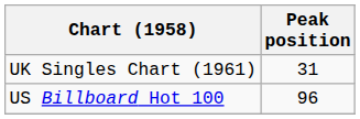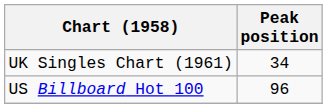UK Singles Chart (1961) | Peak position: 31 -> 34
